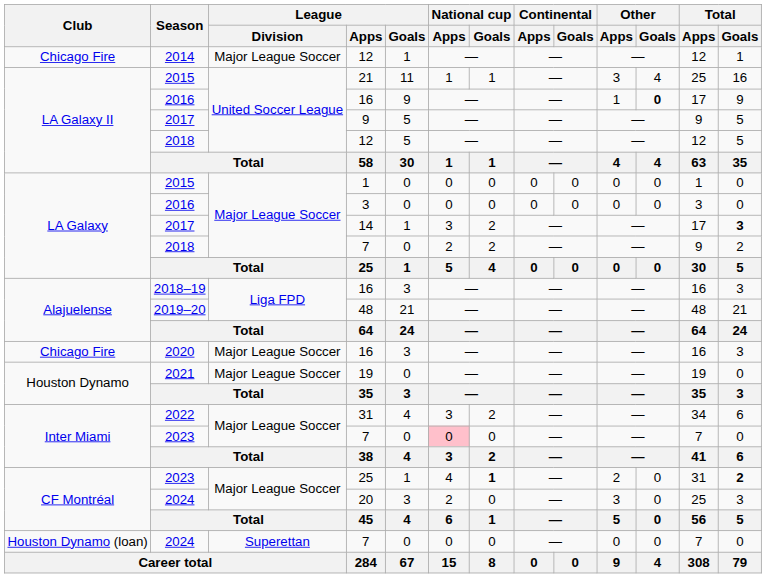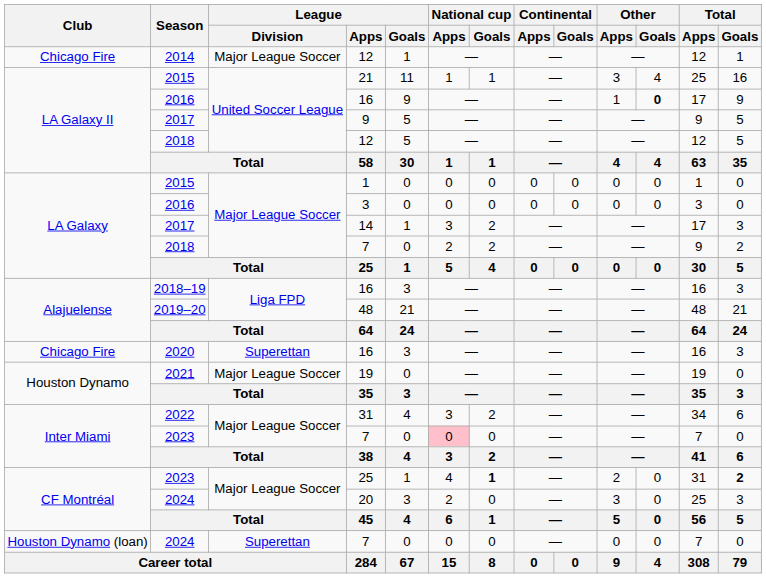14 | Total / Goals: bold -> normal
2020 / 16 | League / Division: Major League Soccer -> Superettan
